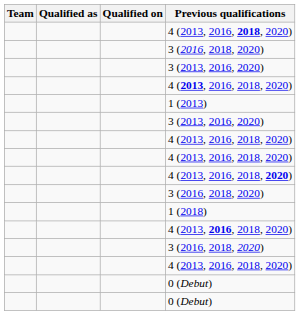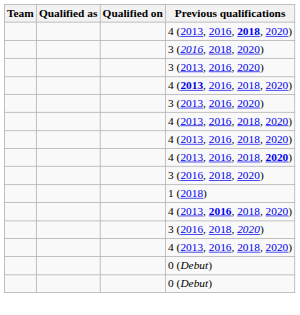- row: 1 (2013)
